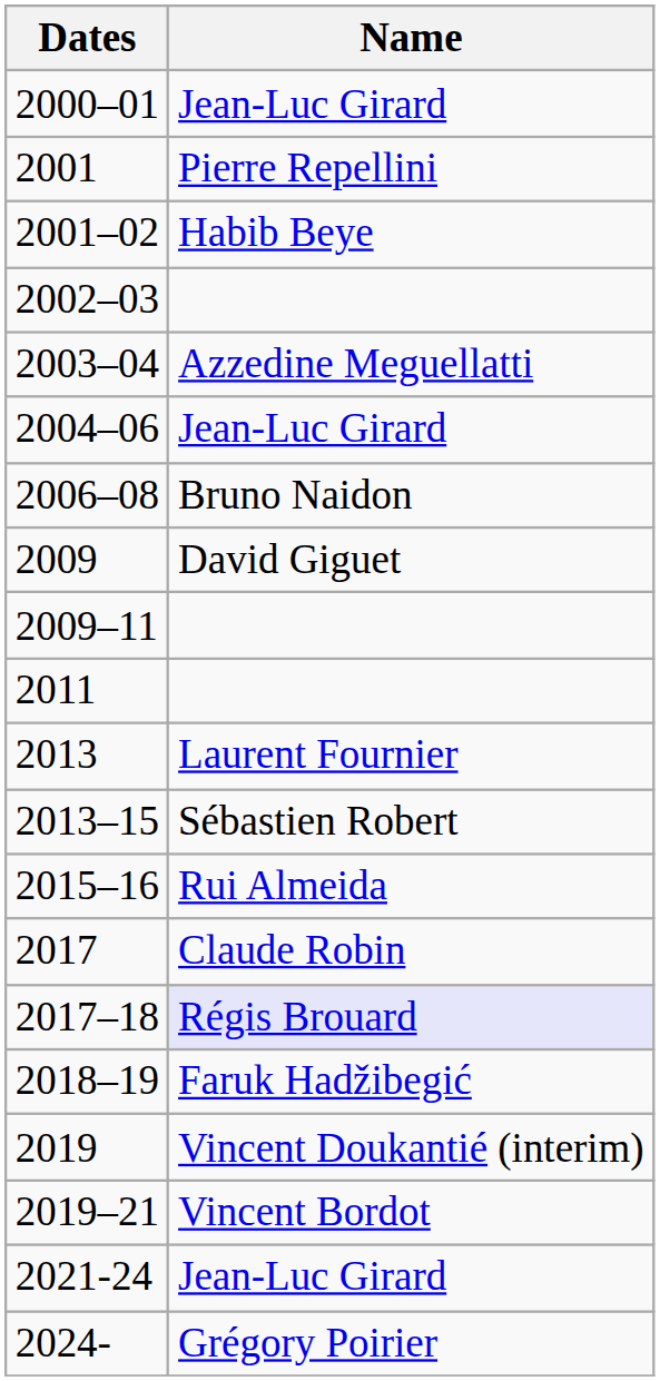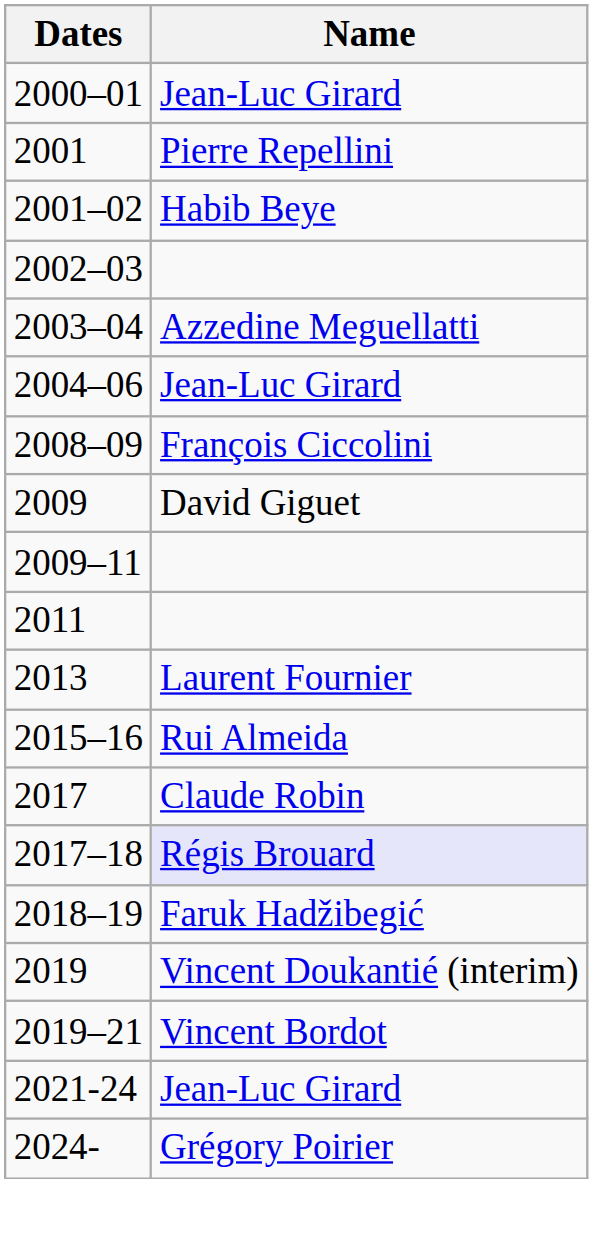- row: 2006–08 | Bruno Naidon
+ row: 2008–09 | François Ciccolini
- row: 2013–15 | Sébastien Robert
